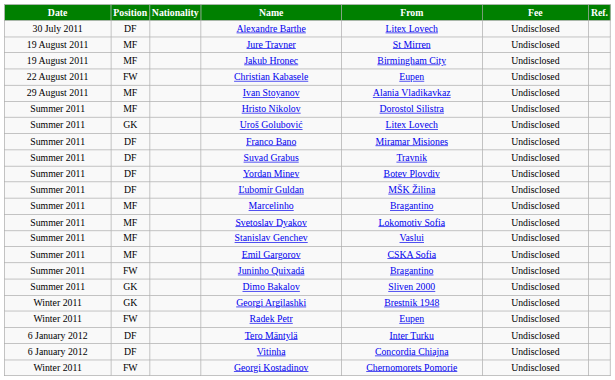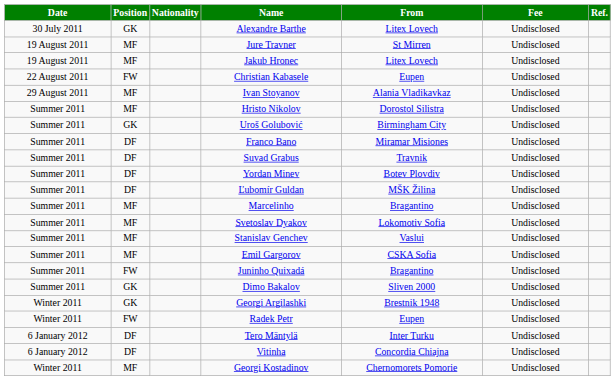Alexandre Barthe | Position: DF -> GK
Jakub Hronec | From: Birmingham City -> Litex Lovech
Uroš Golubović | From: Litex Lovech -> Birmingham City
Georgi Kostadinov | Position: FW -> MF
